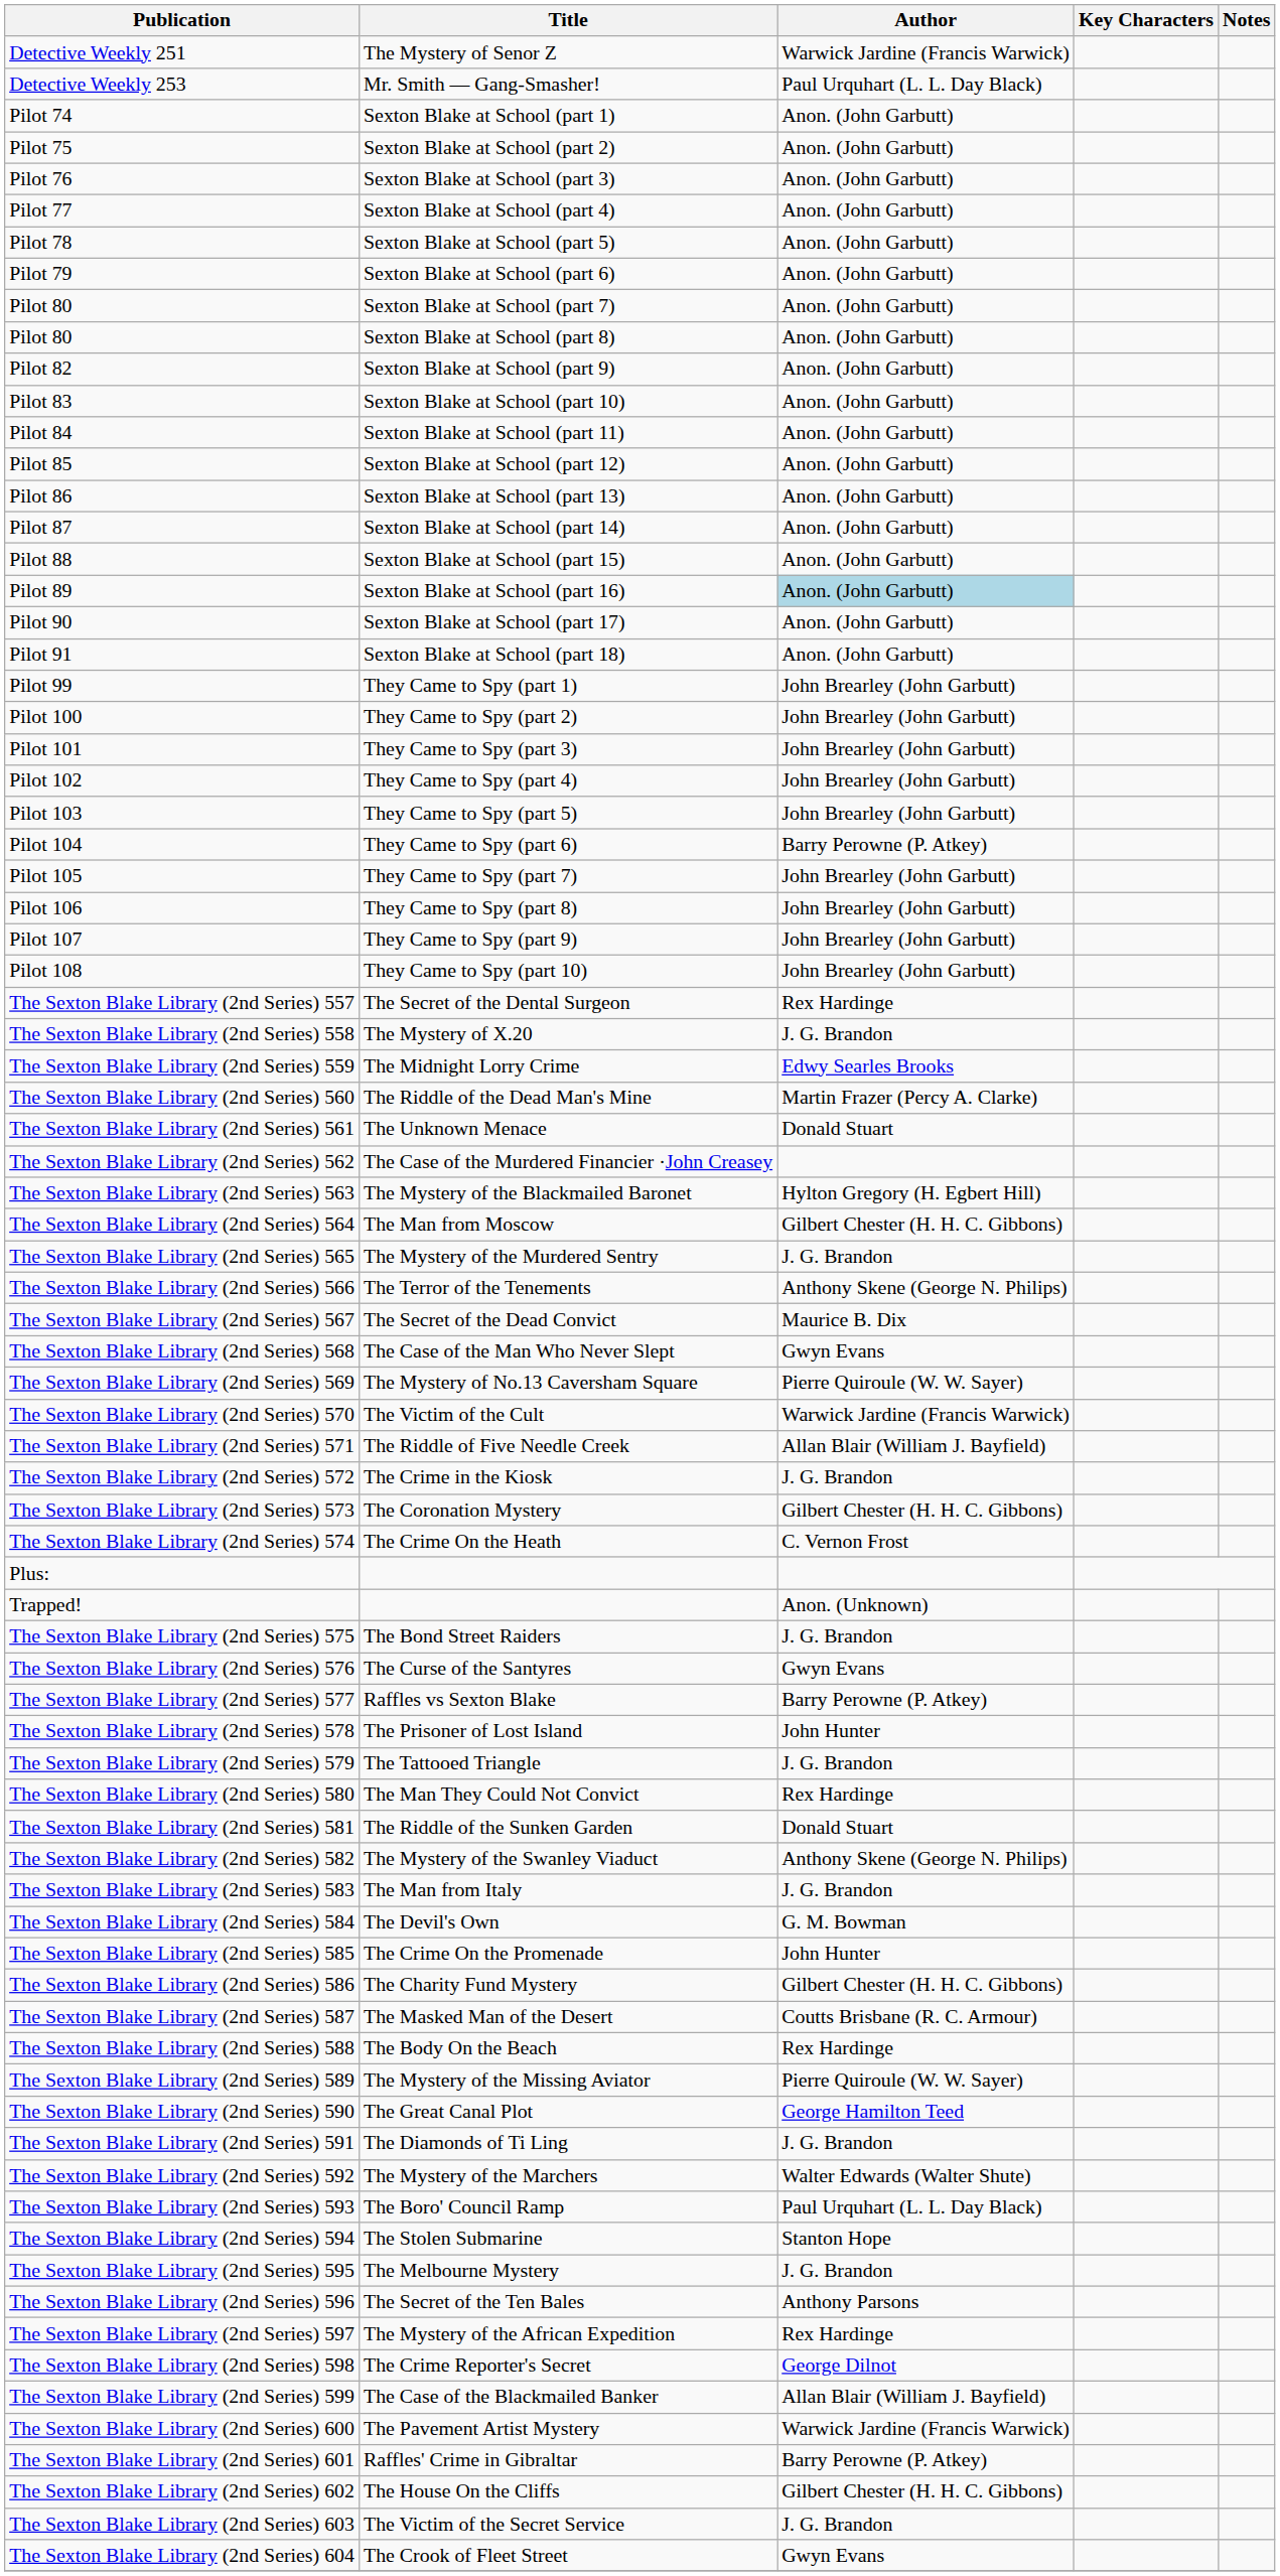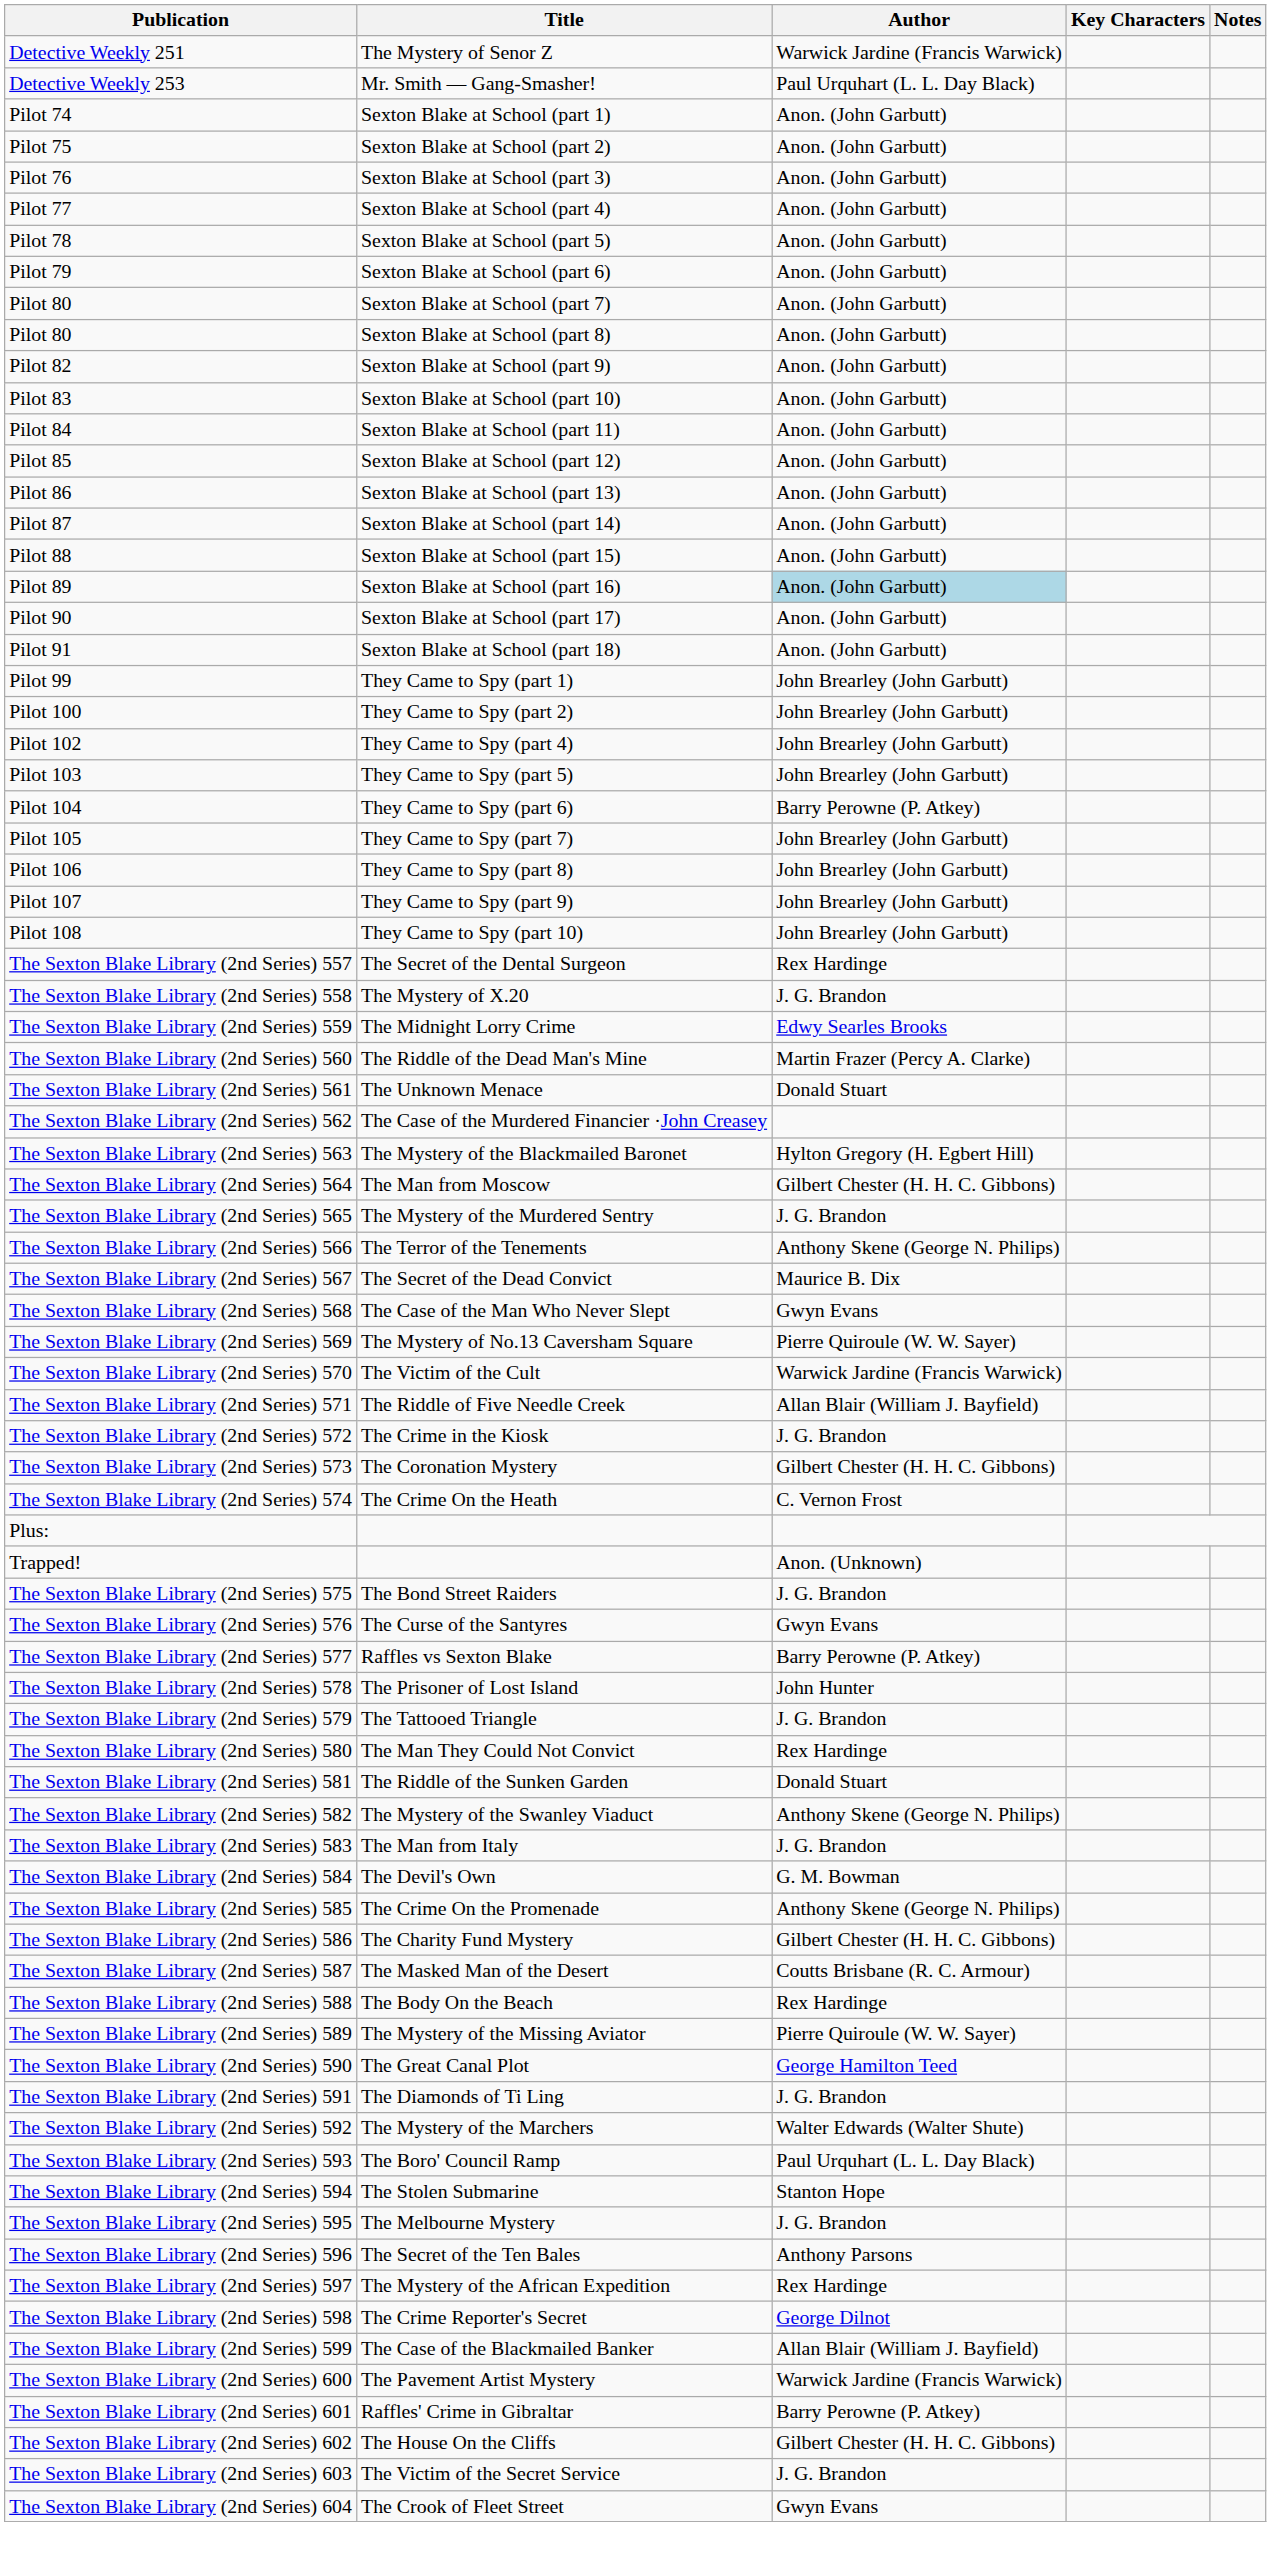- row: Pilot 101 | They Came to Spy (part 3) | John Brearley (John Garbutt)
The Sexton Blake Library (2nd Series) 585 | Author: John Hunter -> Anthony Skene (George N. Philips)
